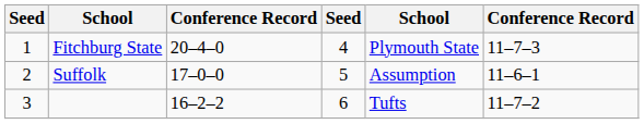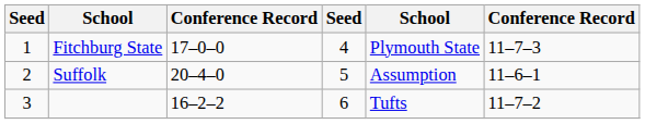Fitchburg State | column 3: 20–4–0 -> 17–0–0
Suffolk | column 3: 17–0–0 -> 20–4–0
